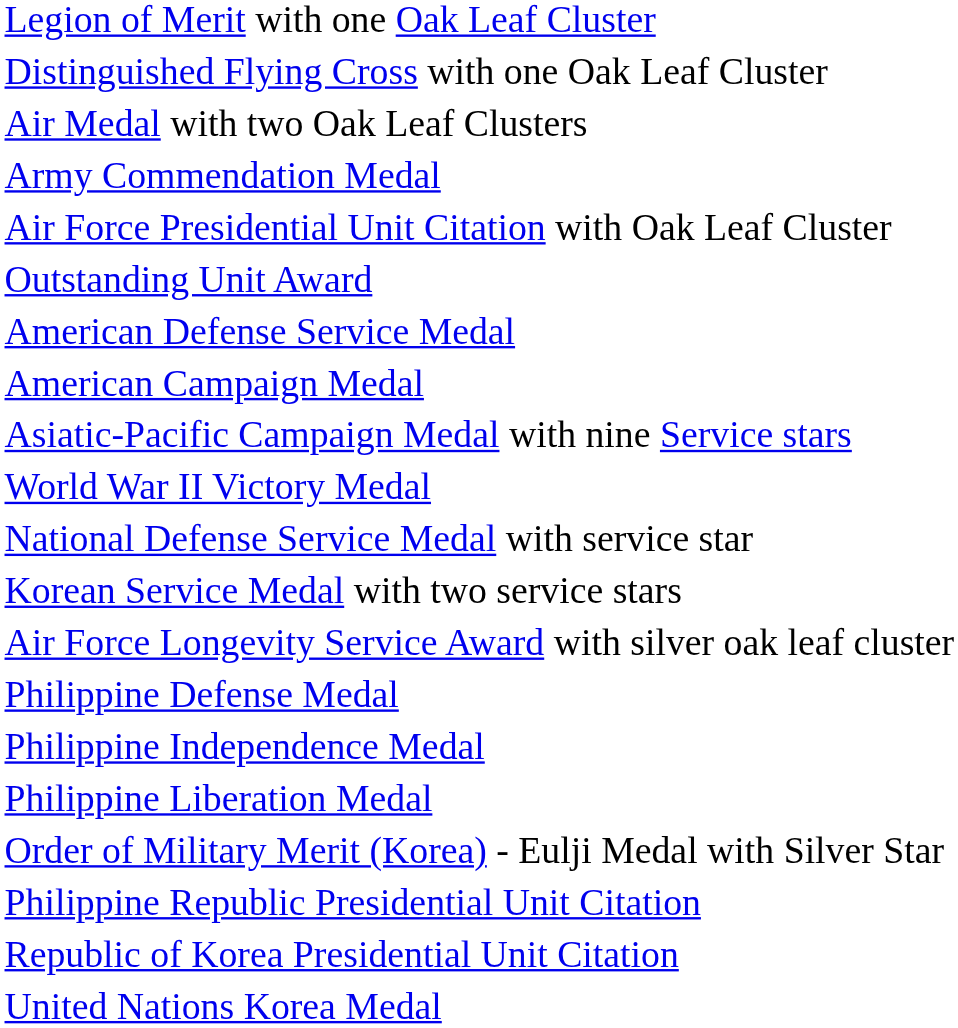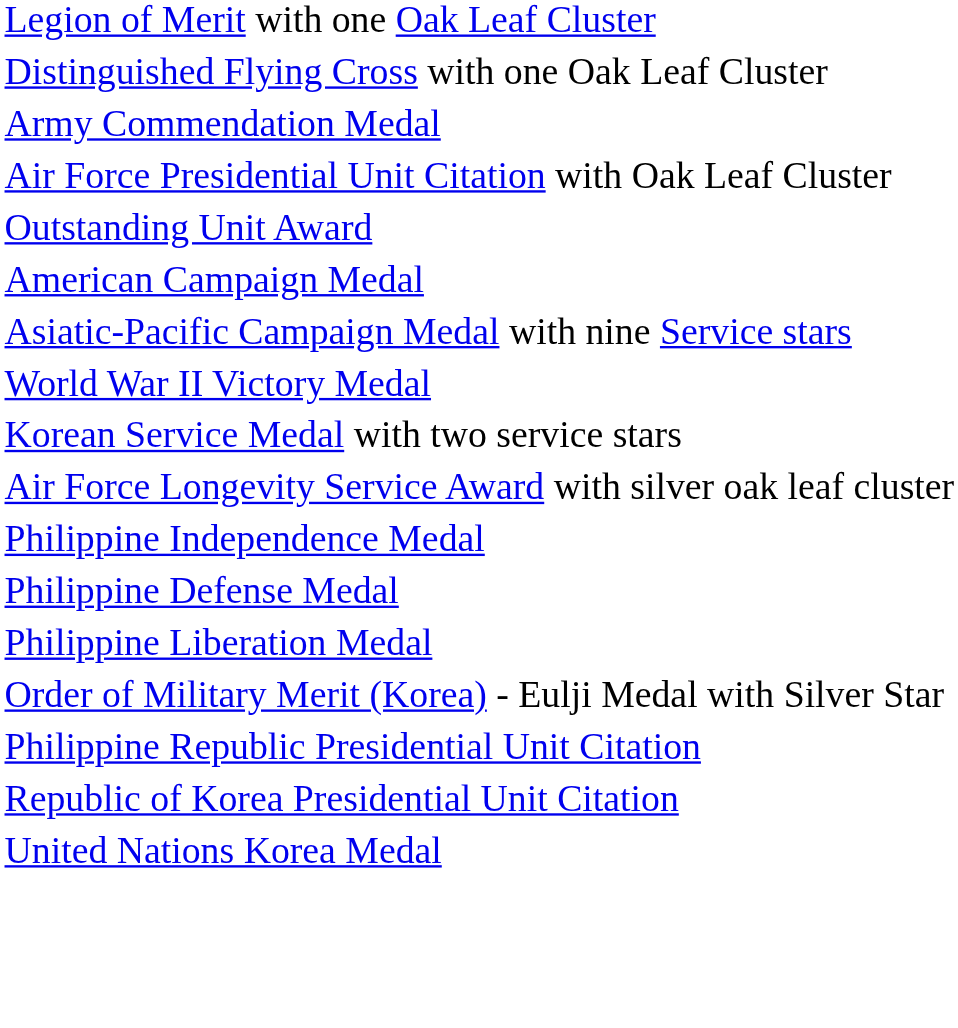- row: Air Medal with two Oak Leaf Clusters
- row: American Defense Service Medal
- row: National Defense Service Medal with service star
rows swapped: Philippine Defense Medal <-> Philippine Independence Medal
